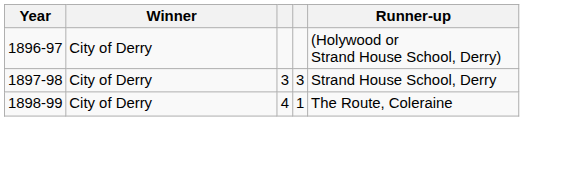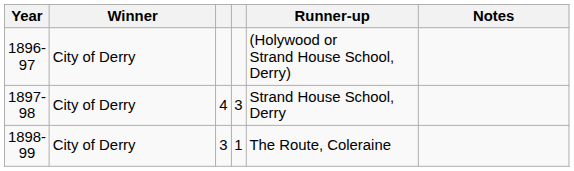+ column: Notes
1897-98 | column 3: 3 -> 4
1898-99 | column 3: 4 -> 3
